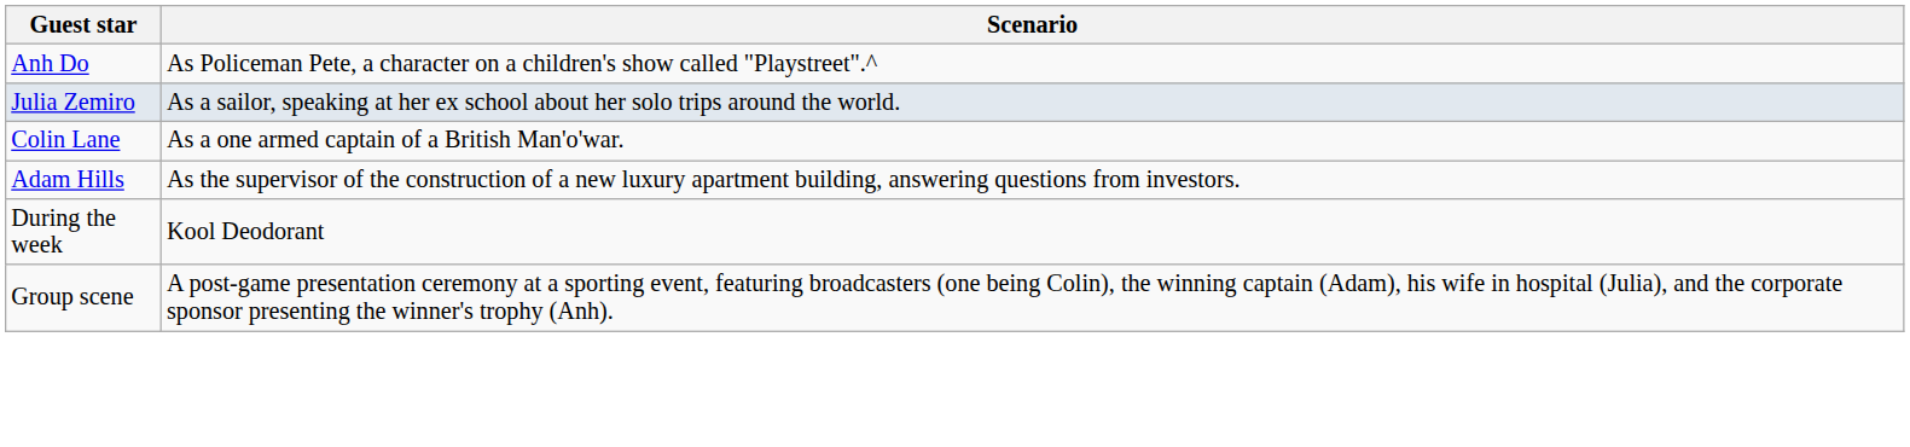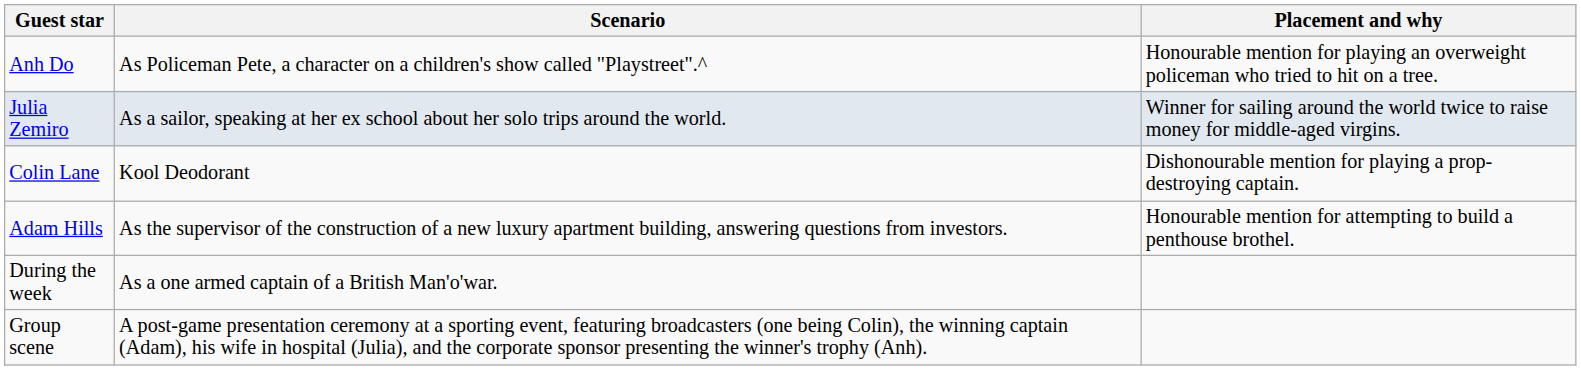+ column: Placement and why | Honourable mention for playing an overweight policeman who tried to hit on a tree. | Winner for sailing around the world twice to raise money for middle-aged virgins. | Dishonourable mention for playing a prop-destroying captain. | Honourable mention for attempting to build a penthouse brothel.
Colin Lane | Scenario: As a one armed captain of a British Man'o'war. -> Kool Deodorant
During the week | Scenario: Kool Deodorant -> As a one armed captain of a British Man'o'war.
